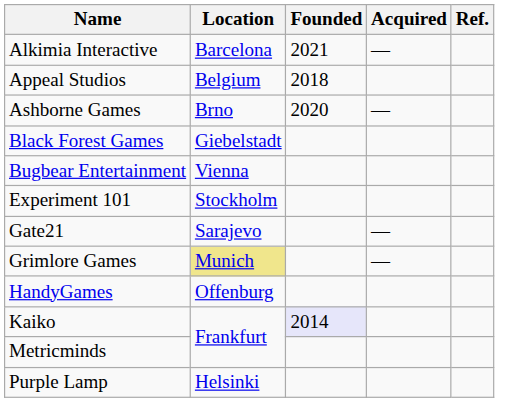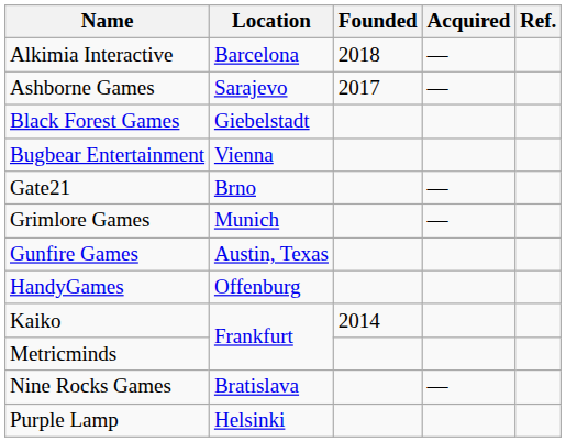Alkimia Interactive | Founded: 2021 -> 2018
- row: Appeal Studios | Belgium | 2018
Ashborne Games | Location: Brno -> Sarajevo
Ashborne Games | Founded: 2020 -> 2017
- row: Experiment 101 | Stockholm
Gate21 | Location: Sarajevo -> Brno
Grimlore Games | Location: khaki background -> no background
+ row: Gunfire Games | Austin, Texas
Kaiko | Founded: lavender background -> no background
+ row: Nine Rocks Games | Bratislava | —
